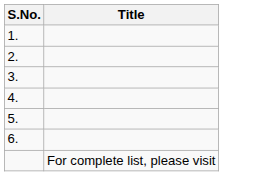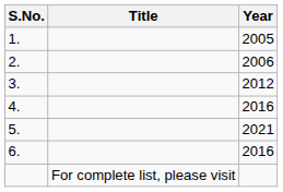+ column: Year | 2005 | 2006 | 2012 | 2016 | 2021 | 2016
